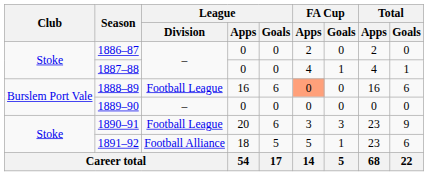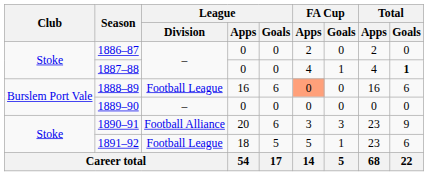1887–88 | Total / Goals: normal -> bold
1890–91 | League / Division: Football League -> Football Alliance
1891–92 | League / Division: Football Alliance -> Football League
